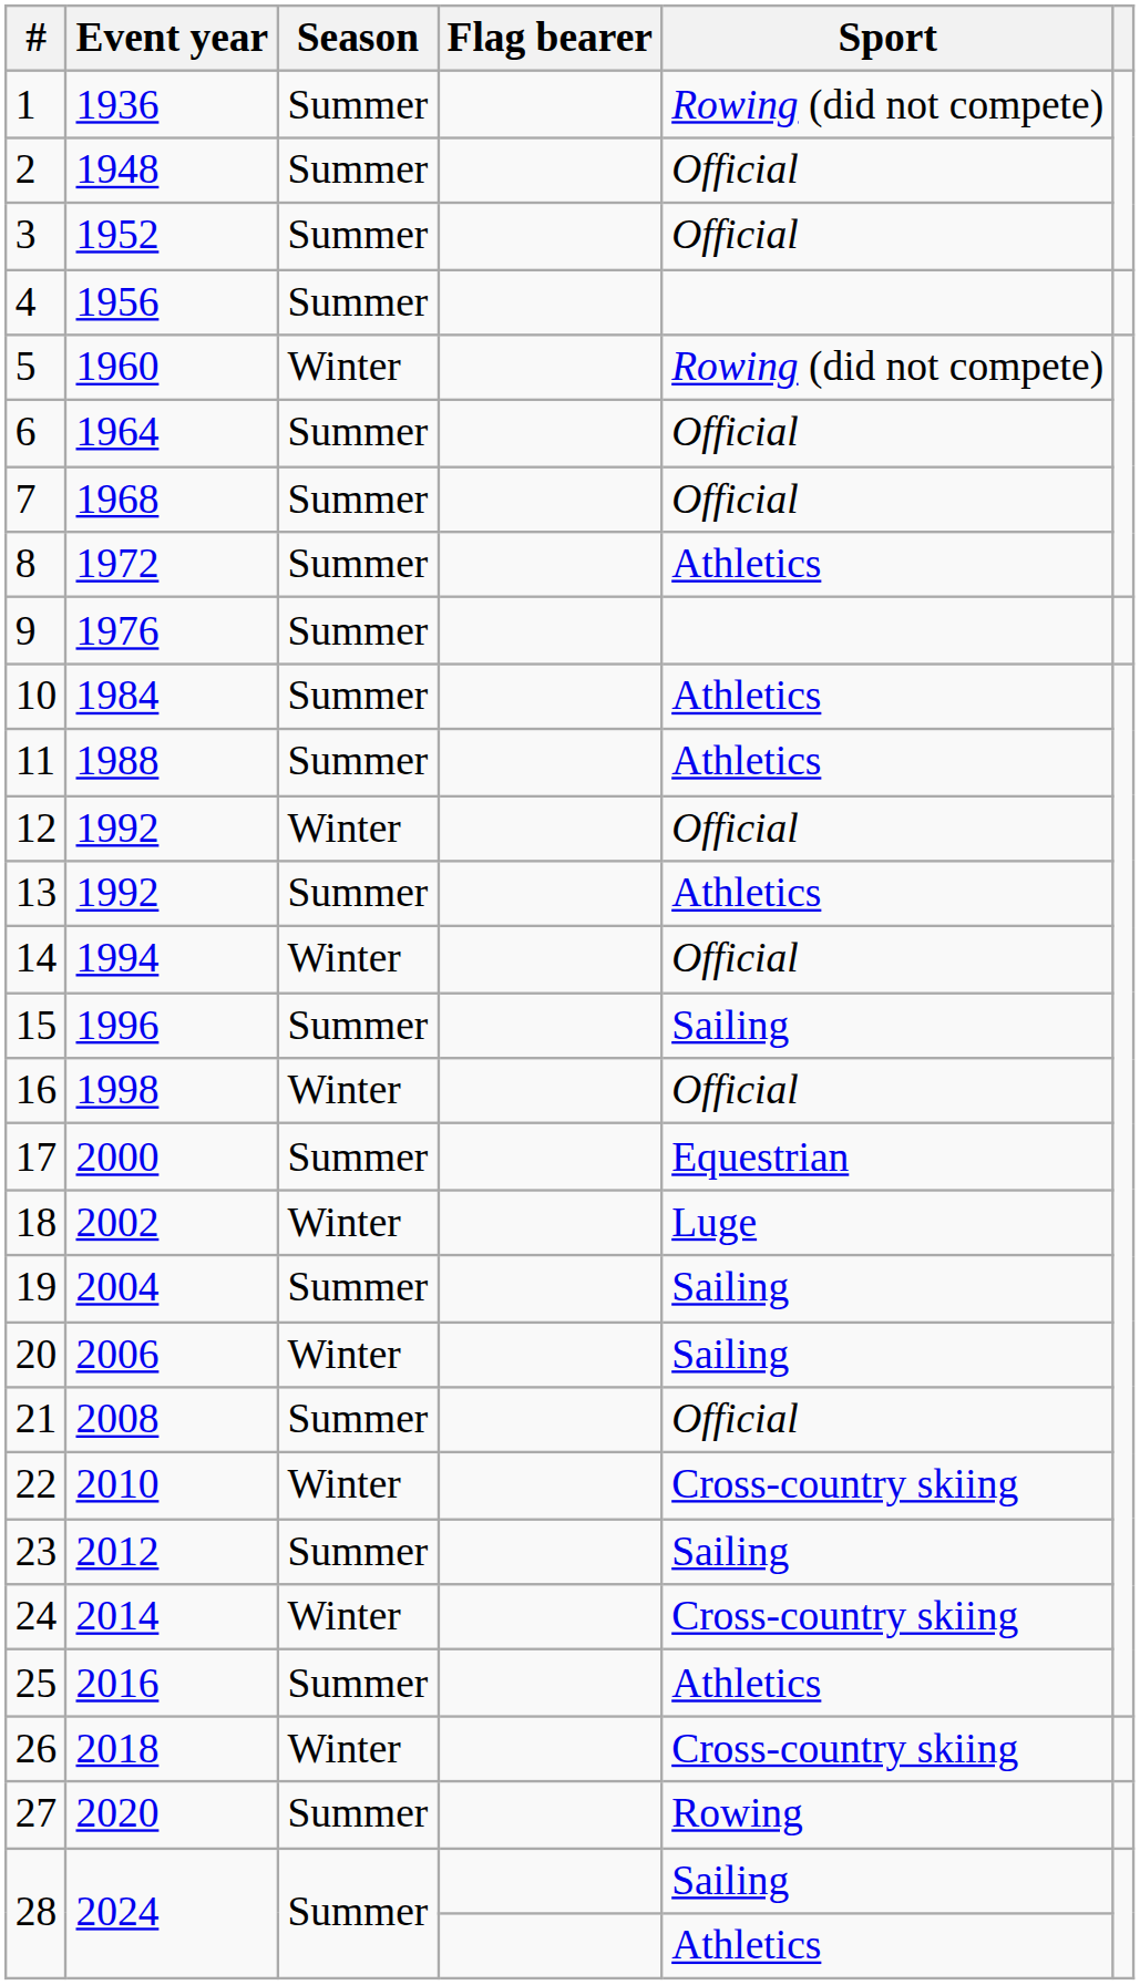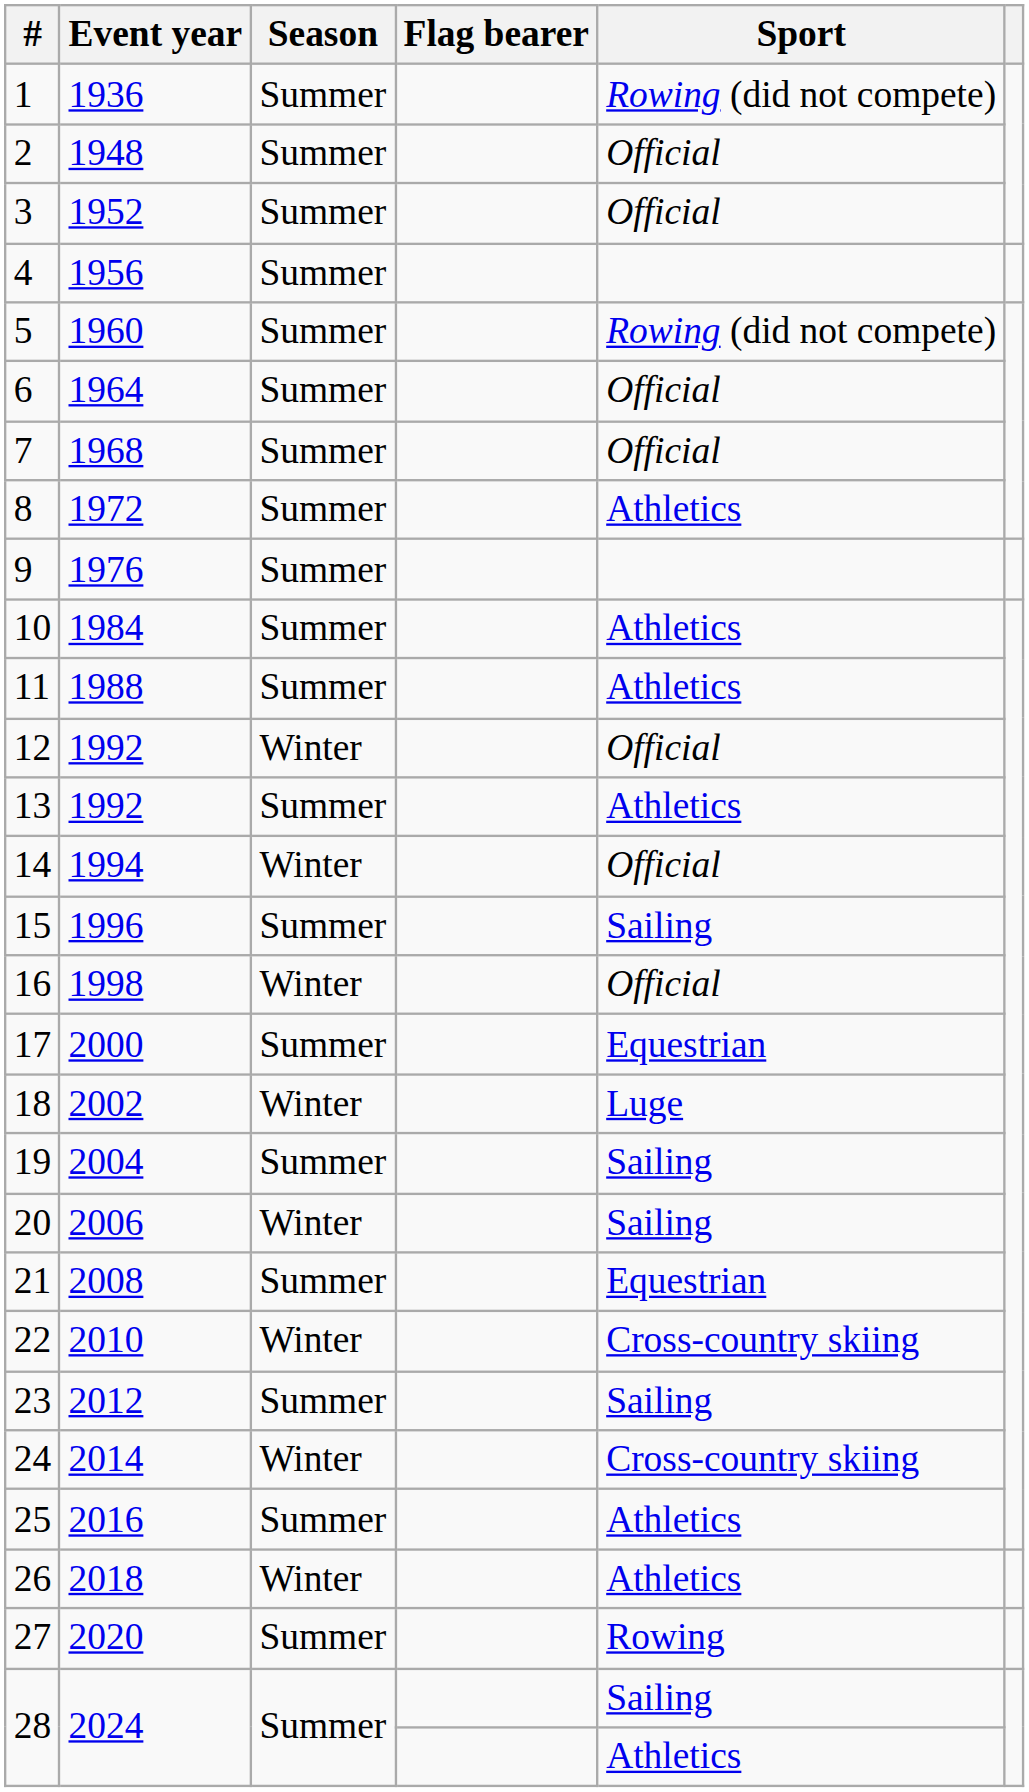5 | Season: Winter -> Summer
21 | Sport: Official -> Equestrian
26 | Sport: Cross-country skiing -> Athletics
